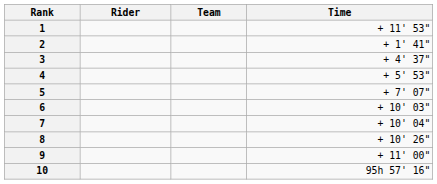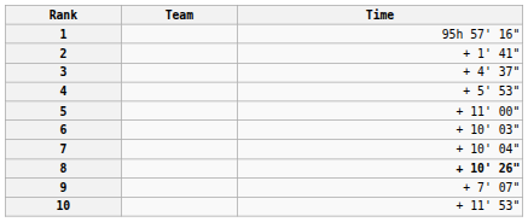- column: Rider
1 | Time: + 11' 53" -> 95h 57' 16"
5 | Time: + 7' 07" -> + 11' 00"
8 | Time: normal -> bold
9 | Time: + 11' 00" -> + 7' 07"
10 | Time: 95h 57' 16" -> + 11' 53"
